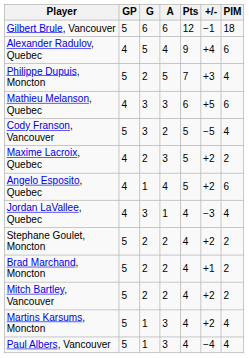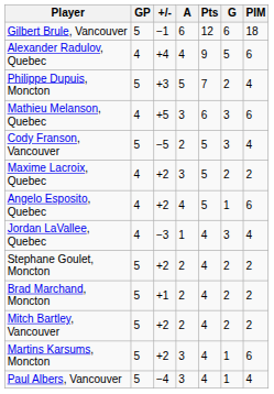columns swapped: G <-> +/-
Martins Karsums, Moncton | PIM: 4 -> 6
